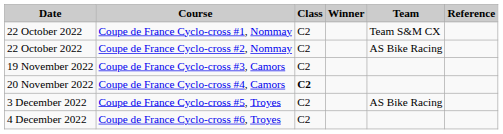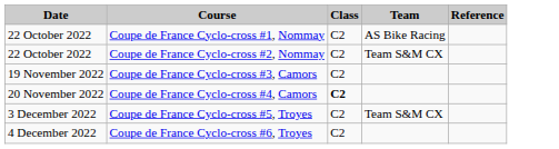- column: Winner
Coupe de France Cyclo-cross #1, Nommay | Team: Team S&M CX -> AS Bike Racing
Coupe de France Cyclo-cross #2, Nommay | Team: AS Bike Racing -> Team S&M CX
Coupe de France Cyclo-cross #5, Troyes | Team: AS Bike Racing -> Team S&M CX
